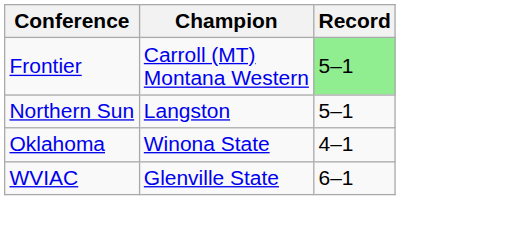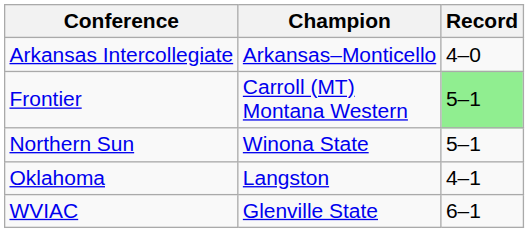+ row: Arkansas Intercollegiate | Arkansas–Monticello | 4–0
Northern Sun | Champion: Langston -> Winona State
Oklahoma | Champion: Winona State -> Langston
